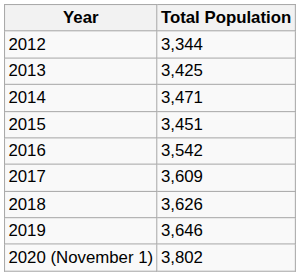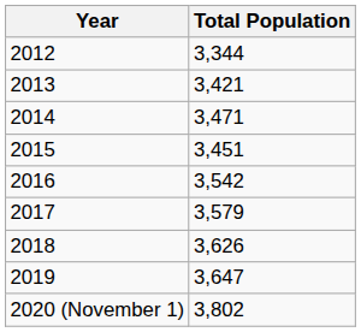2013 | Total Population: 3,425 -> 3,421
2017 | Total Population: 3,609 -> 3,579
2019 | Total Population: 3,646 -> 3,647
